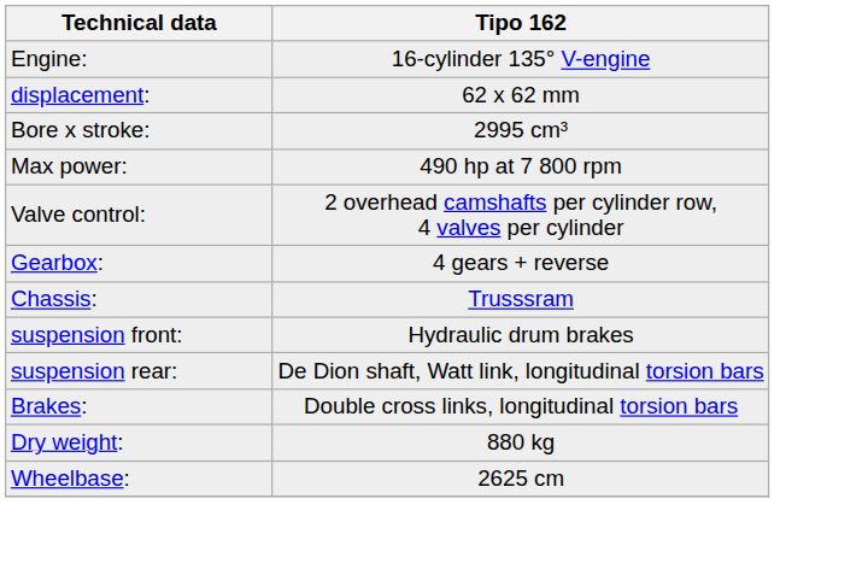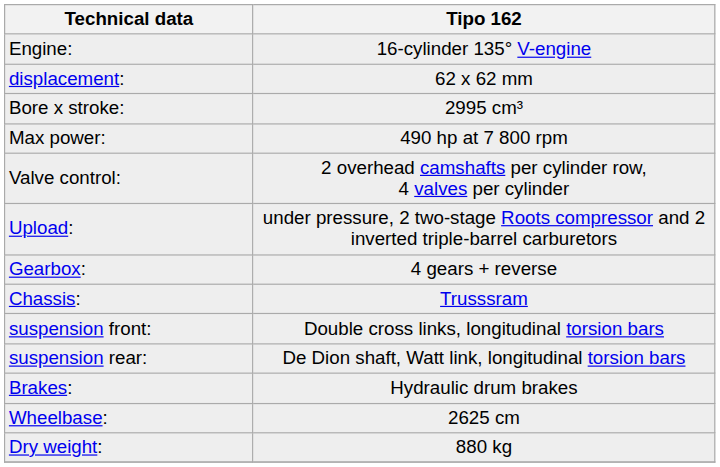+ row: Upload: | under pressure, 2 two-stage Roots compressor and 2 inverted triple-barrel carburetors
suspension front: | Tipo 162: Hydraulic drum brakes -> Double cross links, longitudinal torsion bars
Brakes: | Tipo 162: Double cross links, longitudinal torsion bars -> Hydraulic drum brakes
rows swapped: Wheelbase: <-> Dry weight:
